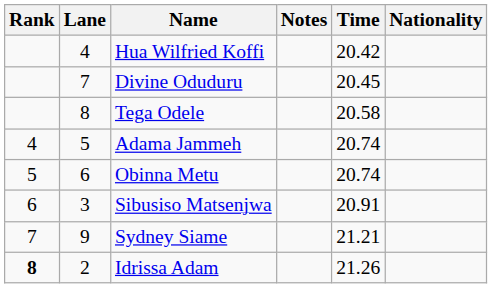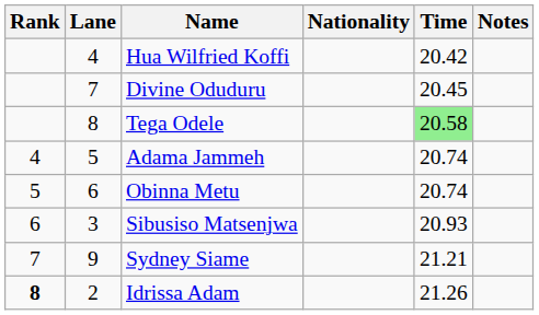columns swapped: Nationality <-> Notes
Tega Odele | Time: no background -> lightgreen background
Sibusiso Matsenjwa | Time: 20.91 -> 20.93
